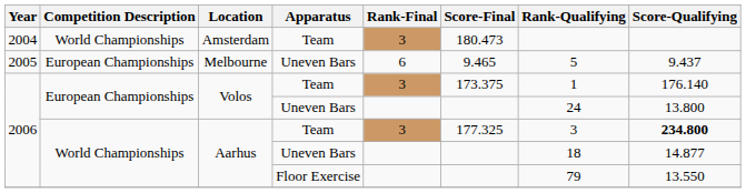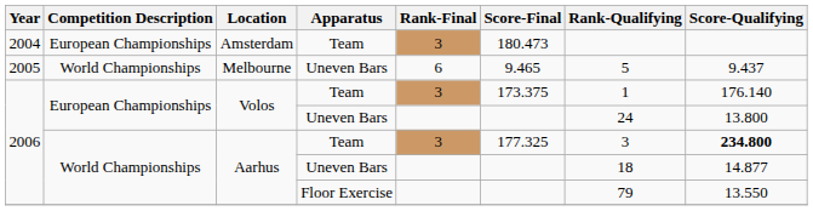Amsterdam | Competition Description: World Championships -> European Championships
Melbourne | Competition Description: European Championships -> World Championships
